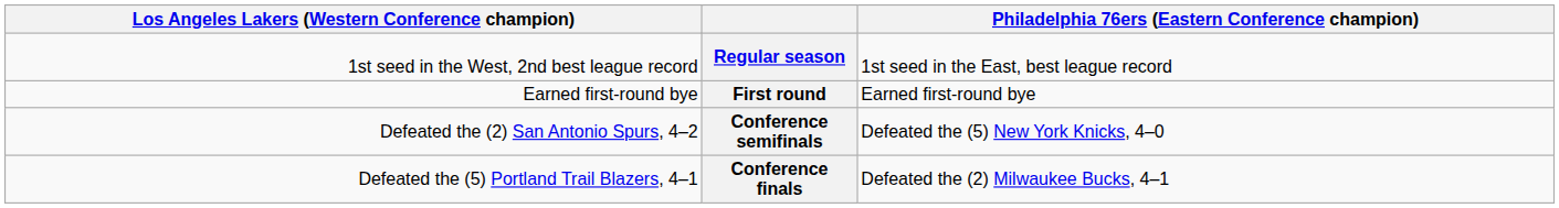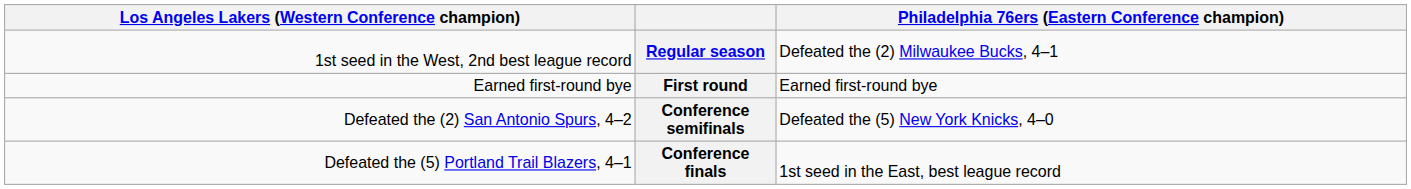Regular season | column 4: 1st seed in the East, best league record -> Defeated the (2) Milwaukee Bucks, 4–1
Conference finals | column 4: Defeated the (2) Milwaukee Bucks, 4–1 -> 1st seed in the East, best league record
